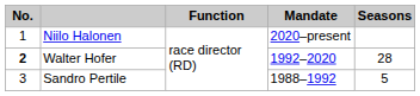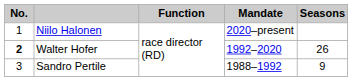Walter Hofer | Seasons: 28 -> 26
Sandro Pertile | Seasons: 5 -> 9
